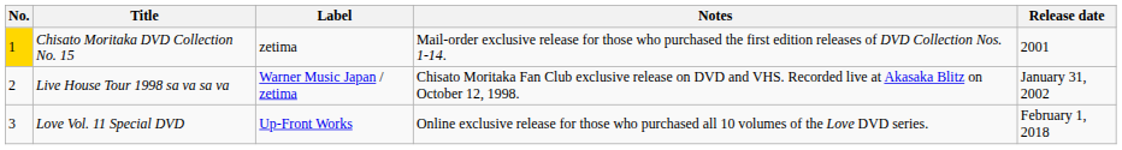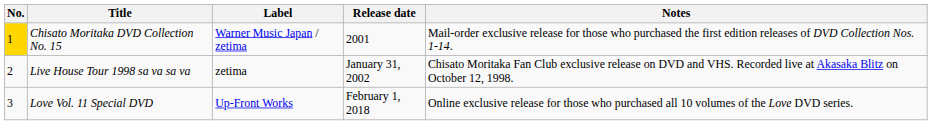columns swapped: Release date <-> Notes
Chisato Moritaka DVD Collection No. 15 | Label: zetima -> Warner Music Japan / zetima
Live House Tour 1998 sa va sa va | Label: Warner Music Japan / zetima -> zetima
